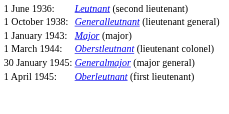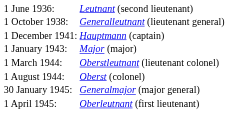+ row: 1 December 1941: | Hauptmann (captain)
+ row: 1 August 1944: | Oberst (colonel)
